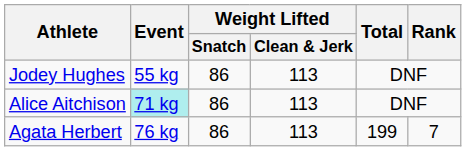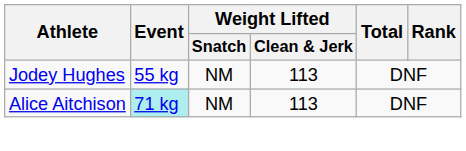Jodey Hughes | Weight Lifted / Snatch: 86 -> NM
Alice Aitchison | Weight Lifted / Snatch: 86 -> NM
- row: Agata Herbert | 76 kg | 86 | 113 | 199 | 7
